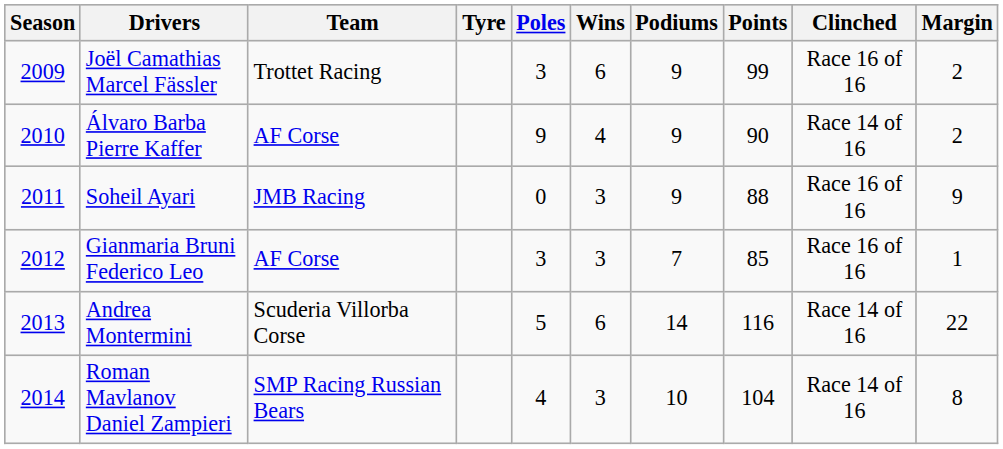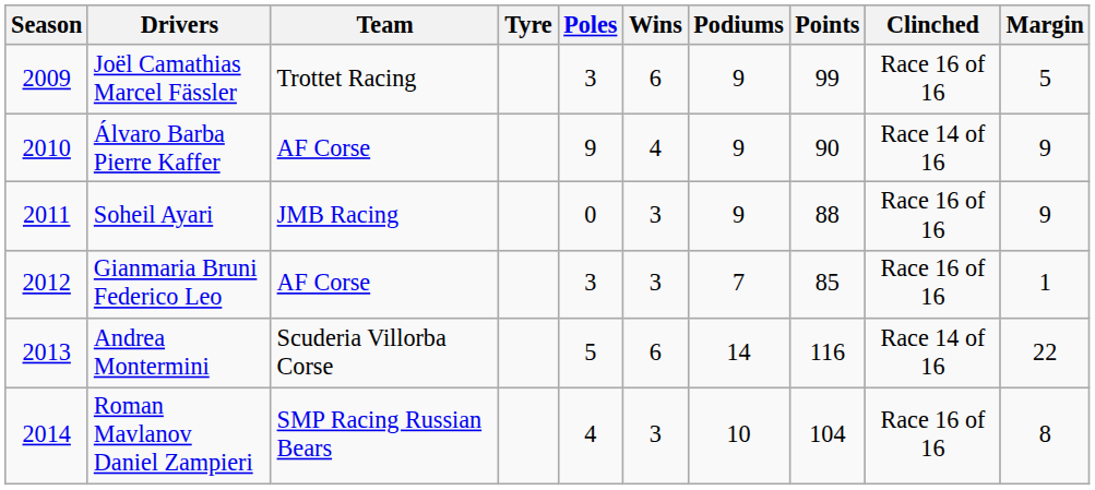Joël Camathias Marcel Fässler | Margin: 2 -> 5
Álvaro Barba Pierre Kaffer | Margin: 2 -> 9
Roman Mavlanov Daniel Zampieri | Clinched: Race 14 of 16 -> Race 16 of 16
